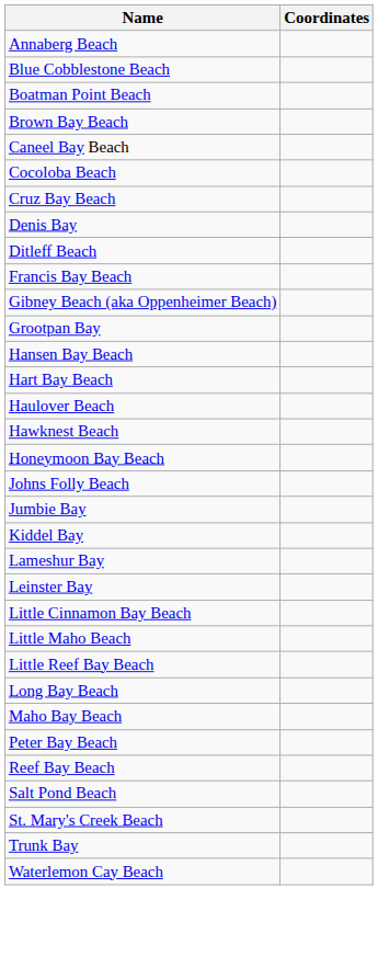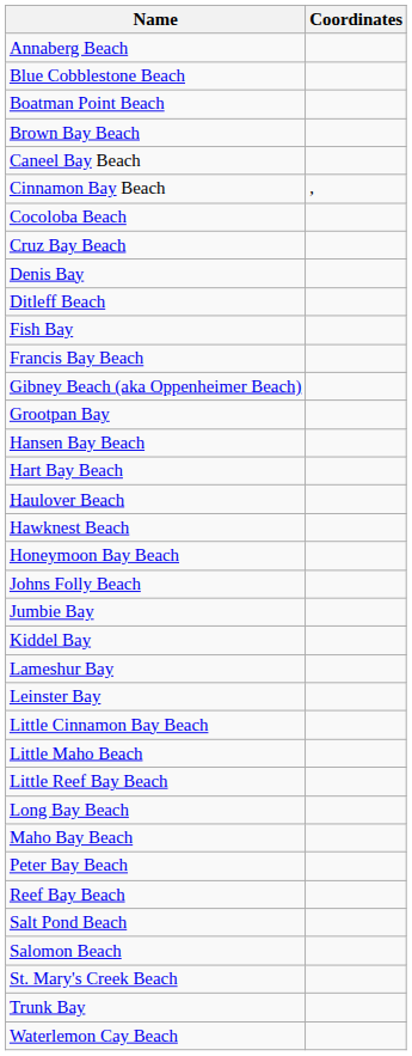+ row: Cinnamon Bay Beach | ,
+ row: Fish Bay
+ row: Salomon Beach
